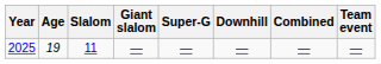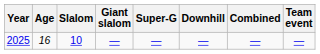2025 | Age: 19 -> 16
2025 | Slalom: 11 -> 10
